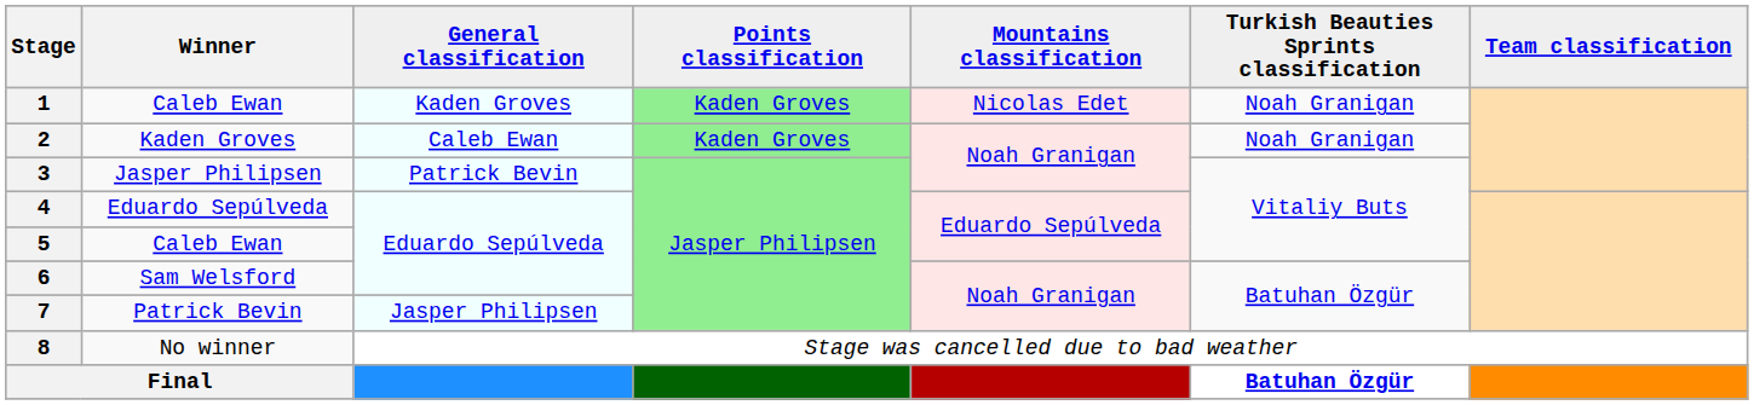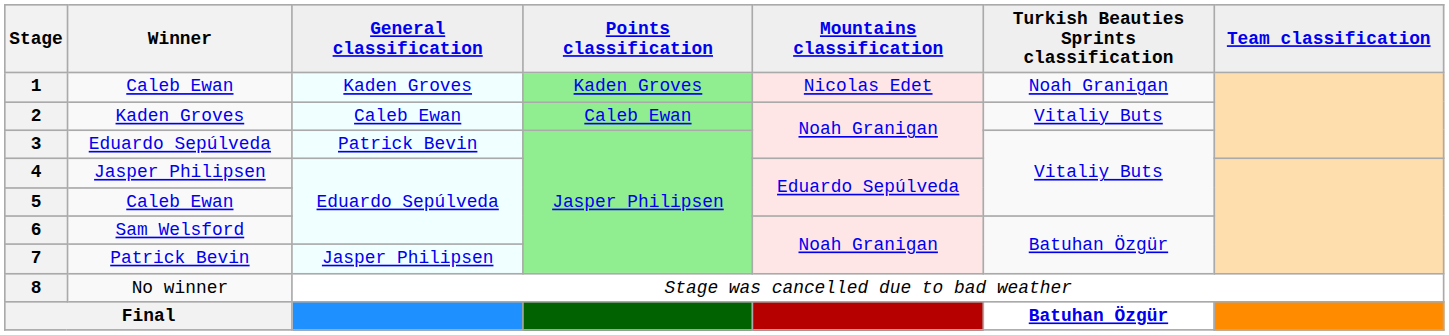2 | Points classification: Kaden Groves -> Caleb Ewan
2 | Turkish Beauties Sprints classification: Noah Granigan -> Vitaliy Buts
3 | Winner: Jasper Philipsen -> Eduardo Sepúlveda
4 | Winner: Eduardo Sepúlveda -> Jasper Philipsen
